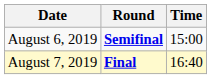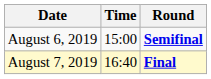columns swapped: Time <-> Round
